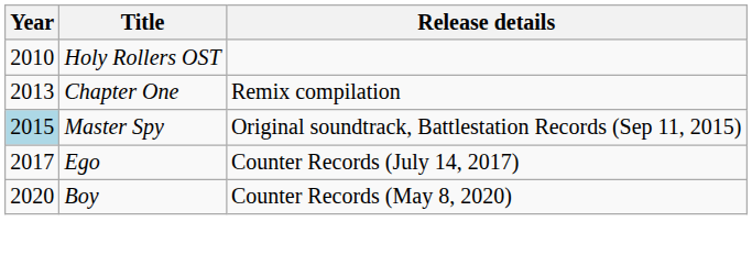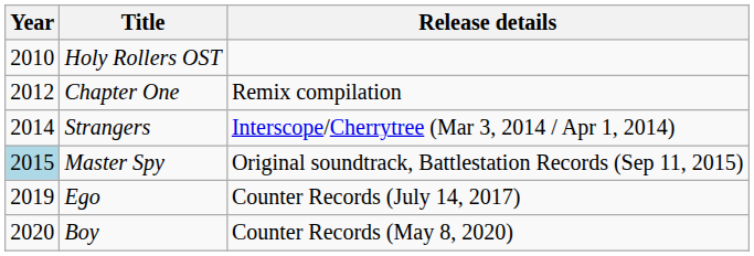Chapter One | Year: 2013 -> 2012
+ row: 2014 | Strangers | Interscope/Cherrytree (Mar 3, 2014 / Apr 1, 2014)
Ego | Year: 2017 -> 2019
